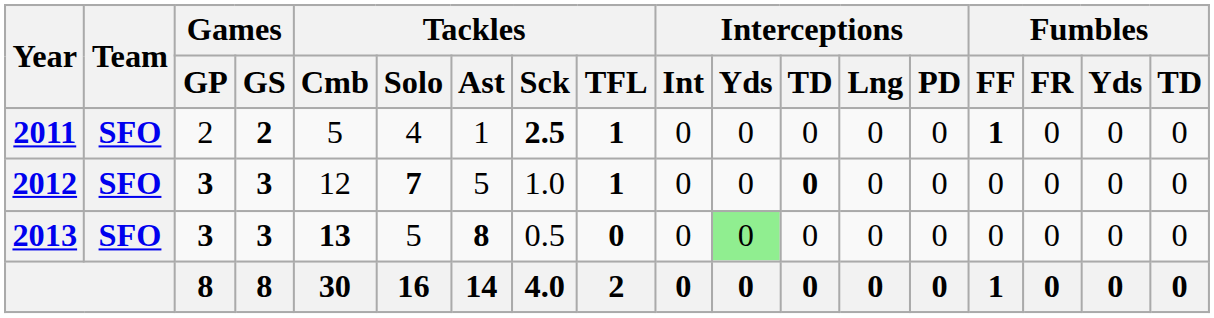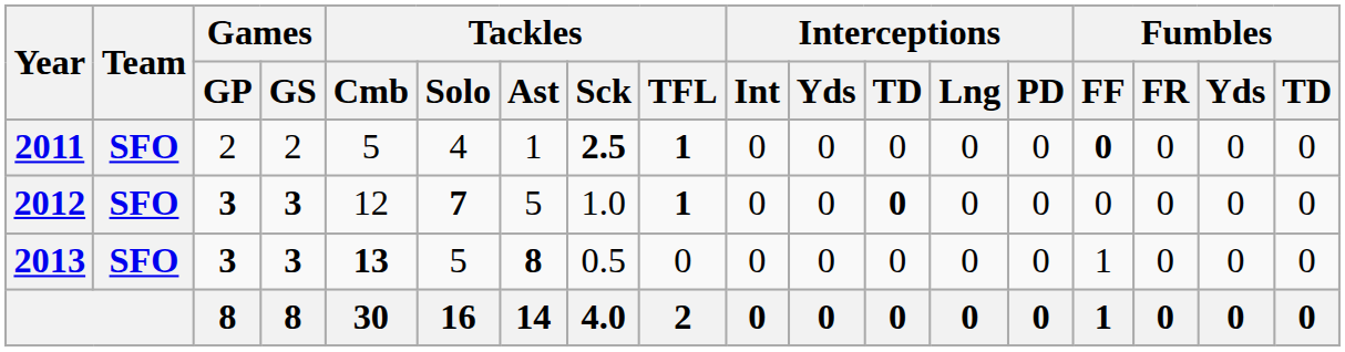2011 | Games / GS: bold -> normal
2011 | Fumbles / FF: 1 -> 0
2013 | Tackles / TFL: bold -> normal
2013 | Interceptions / Yds: lightgreen background -> no background
2013 | Fumbles / FF: 0 -> 1
